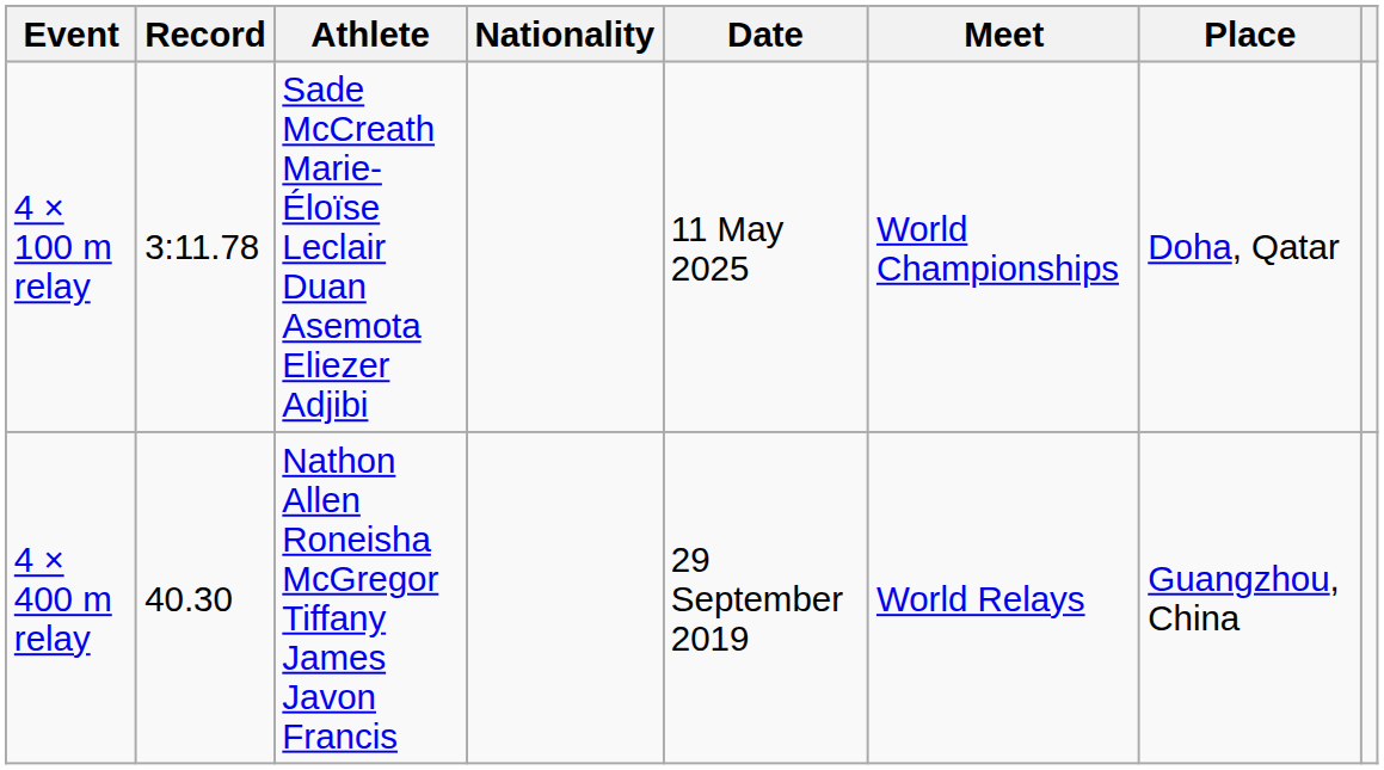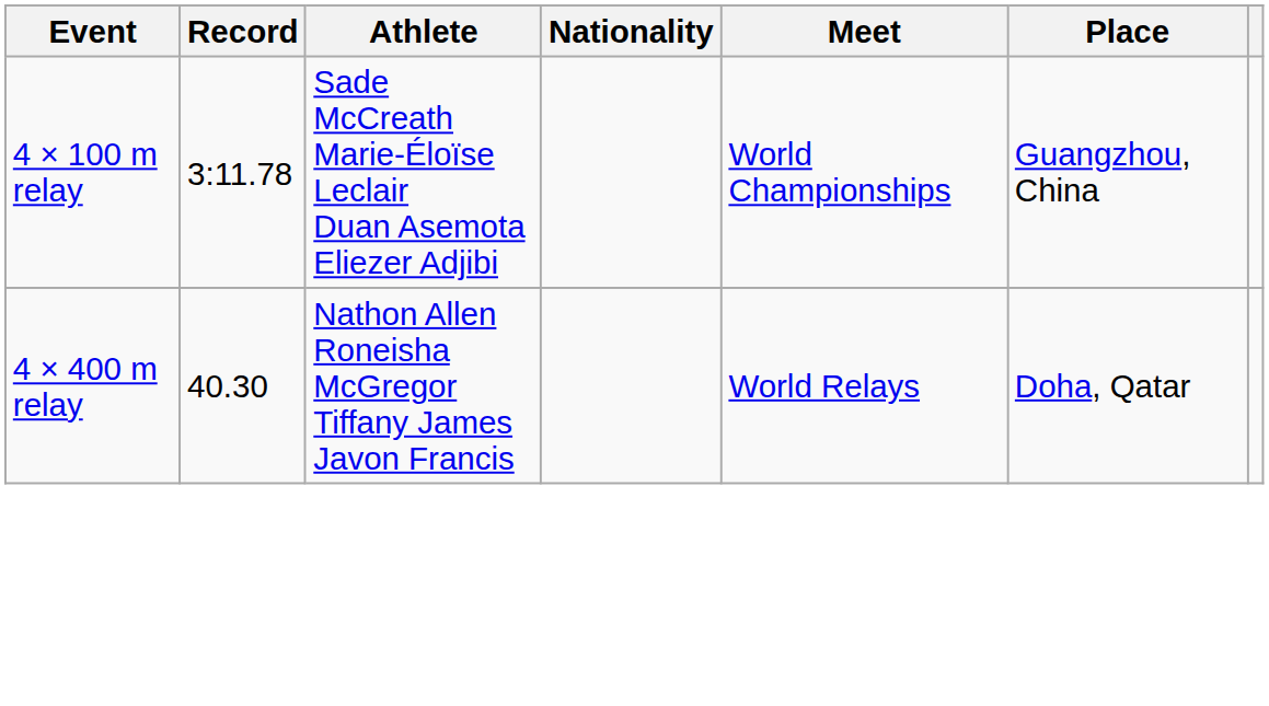- column: Date | 11 May 2025 | 29 September 2019
4 × 100 m relay | Place: Doha, Qatar -> Guangzhou, China
4 × 400 m relay | Place: Guangzhou, China -> Doha, Qatar
